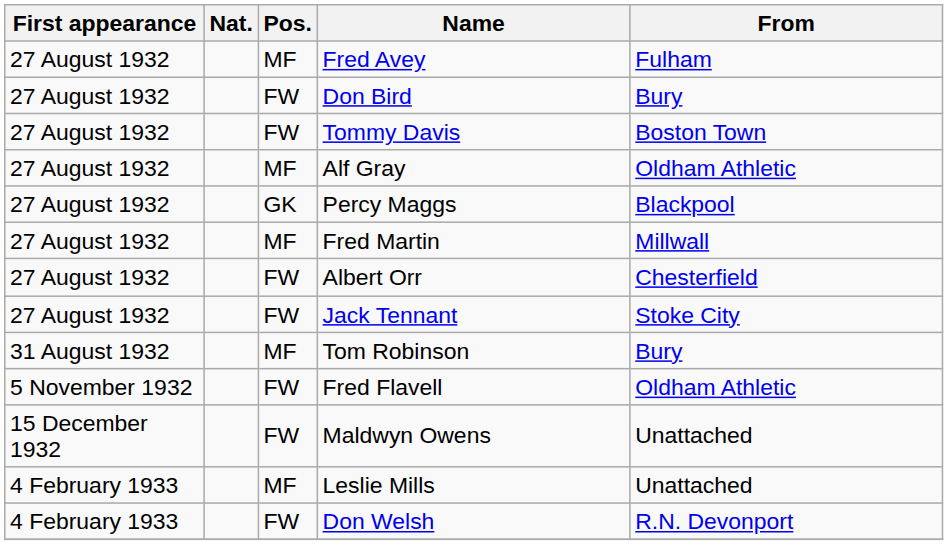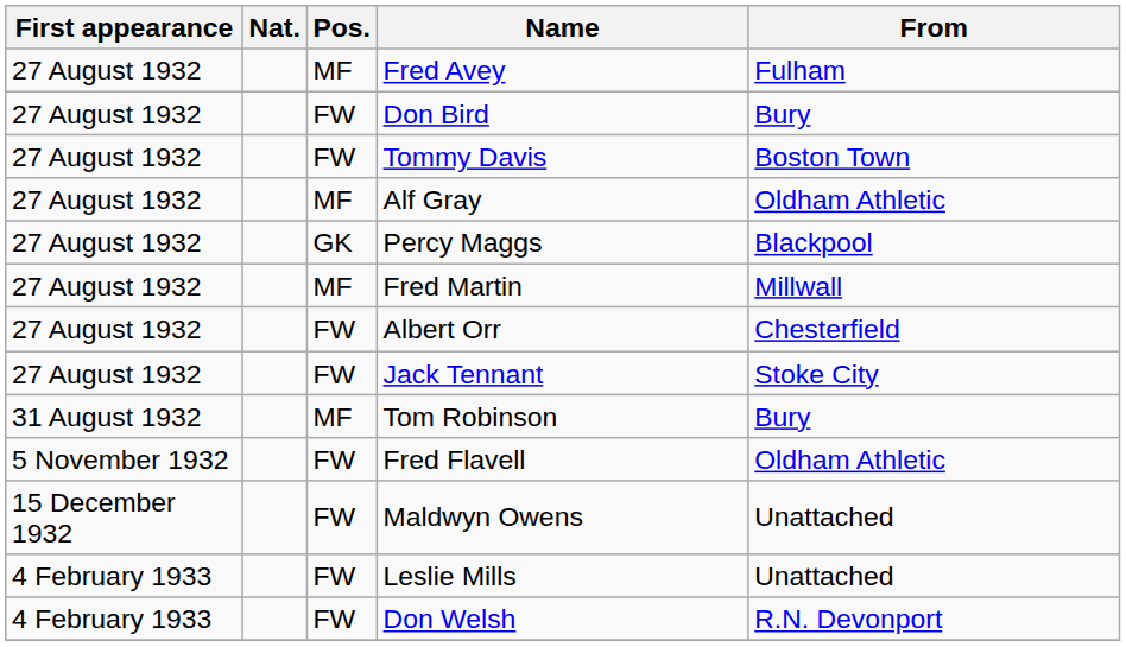Leslie Mills | Pos.: MF -> FW
